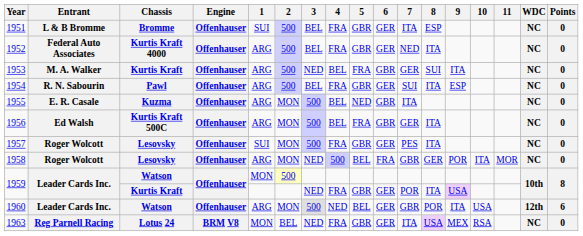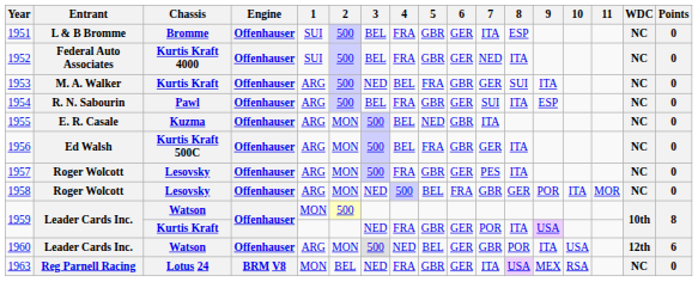1952 | 1: ARG -> SUI
1957 | 1: SUI -> ARG
